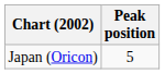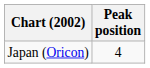Japan (Oricon) | Peak position: 5 -> 4
